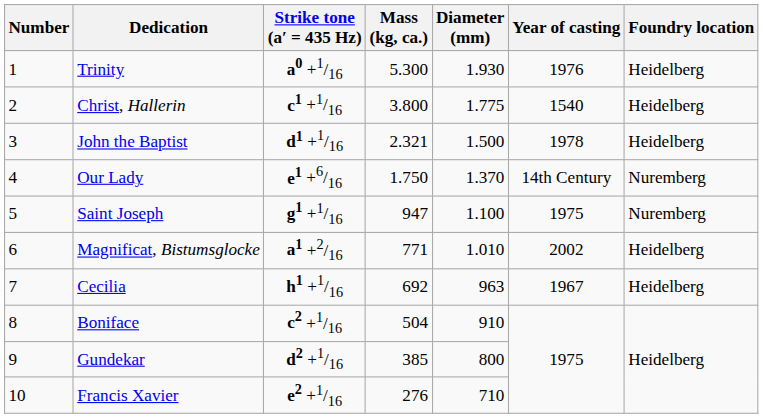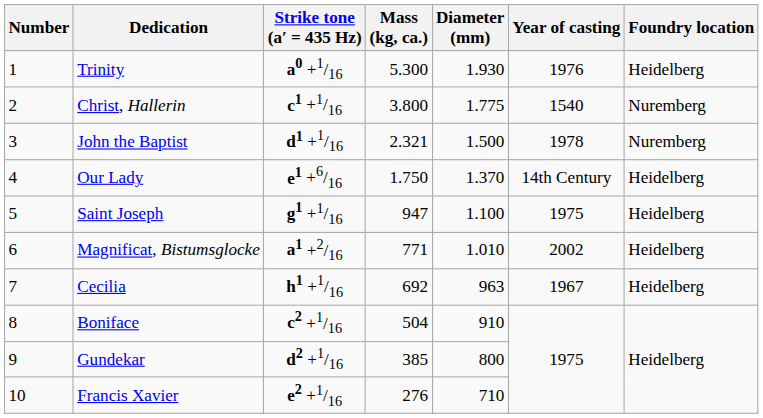Christ, Hallerin | Foundry location: Heidelberg -> Nuremberg
John the Baptist | Foundry location: Heidelberg -> Nuremberg
Our Lady | Foundry location: Nuremberg -> Heidelberg
Saint Joseph | Foundry location: Nuremberg -> Heidelberg
